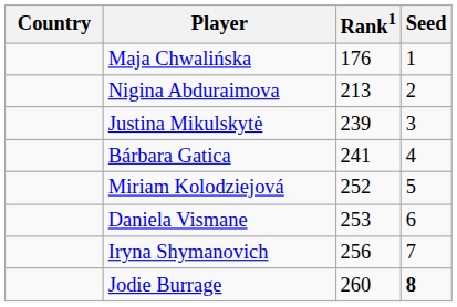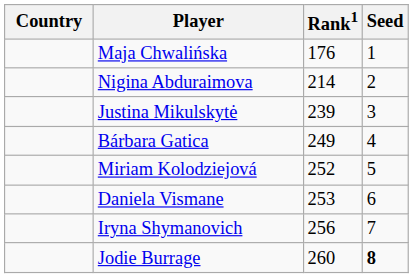Nigina Abduraimova | Rank1: 213 -> 214
Bárbara Gatica | Rank1: 241 -> 249
